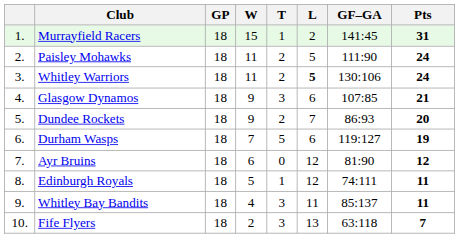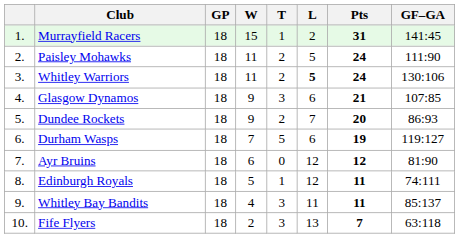columns swapped: GF–GA <-> Pts
